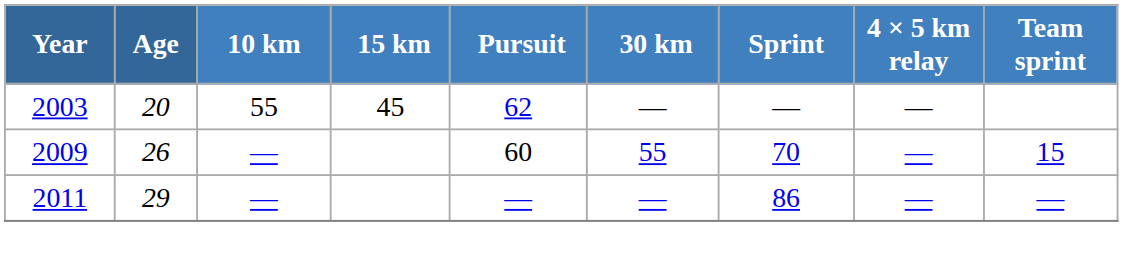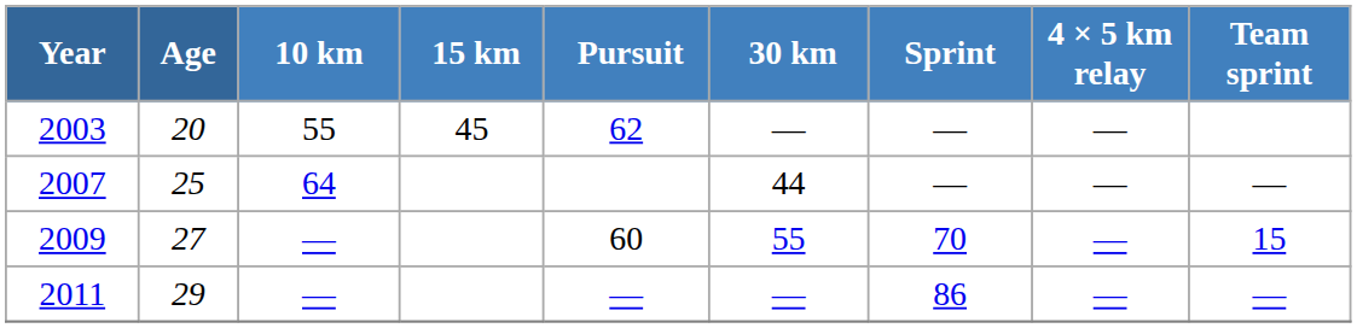+ row: 2007 | 25 | 64 | 44 | — | — | —
2009 | Age: 26 -> 27
